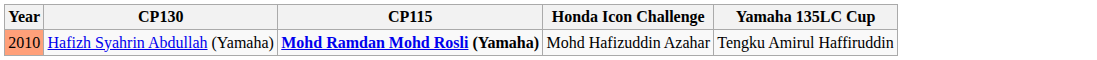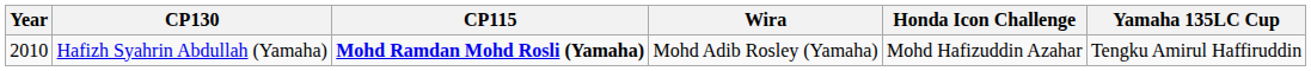+ column: Wira | Mohd Adib Rosley (Yamaha)
Hafizh Syahrin Abdullah (Yamaha) | Year: lightsalmon background -> no background
